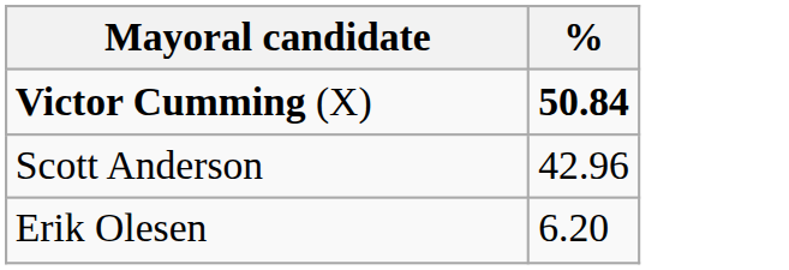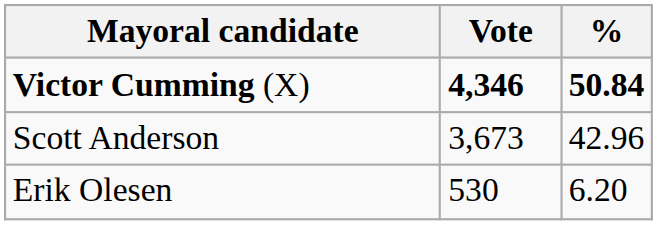+ column: Vote | 4,346 | 3,673 | 530
